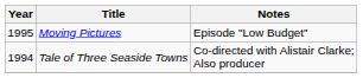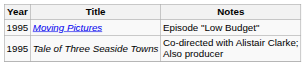Tale of Three Seaside Towns | Year: 1994 -> 1995
